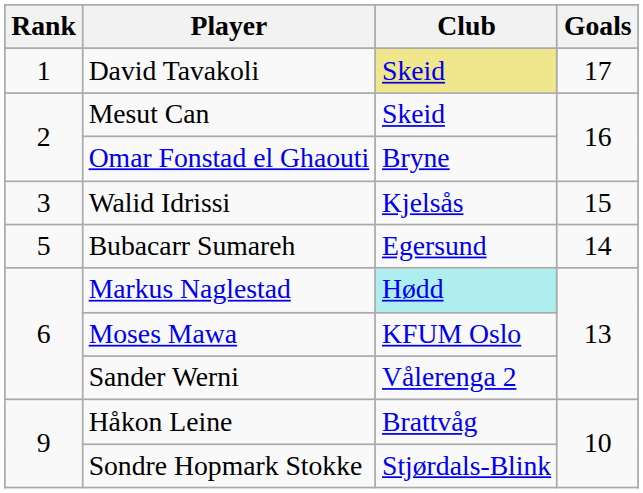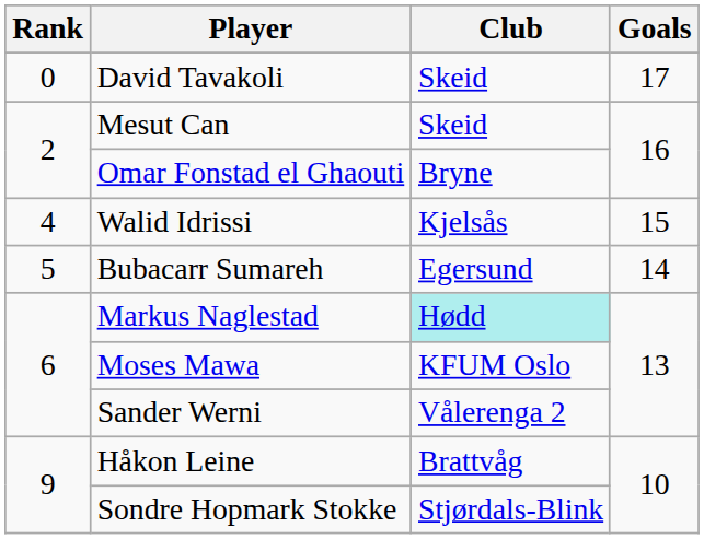David Tavakoli | Rank: 1 -> 0
David Tavakoli | Club: khaki background -> no background
Walid Idrissi | Rank: 3 -> 4
